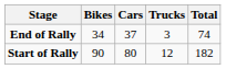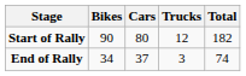rows swapped: Start of Rally <-> End of Rally
